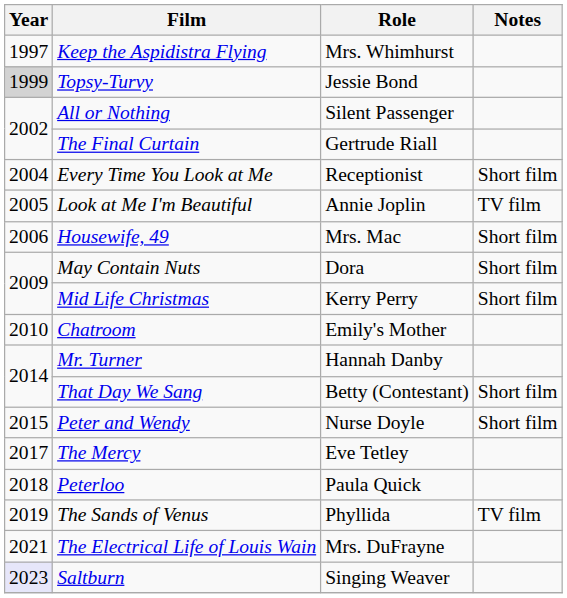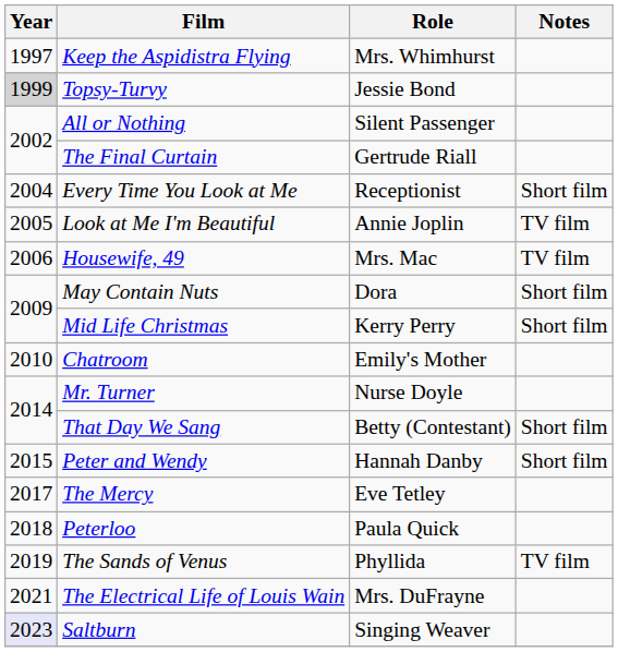Housewife, 49 | Notes: Short film -> TV film
Mr. Turner | Role: Hannah Danby -> Nurse Doyle
Peter and Wendy | Role: Nurse Doyle -> Hannah Danby
